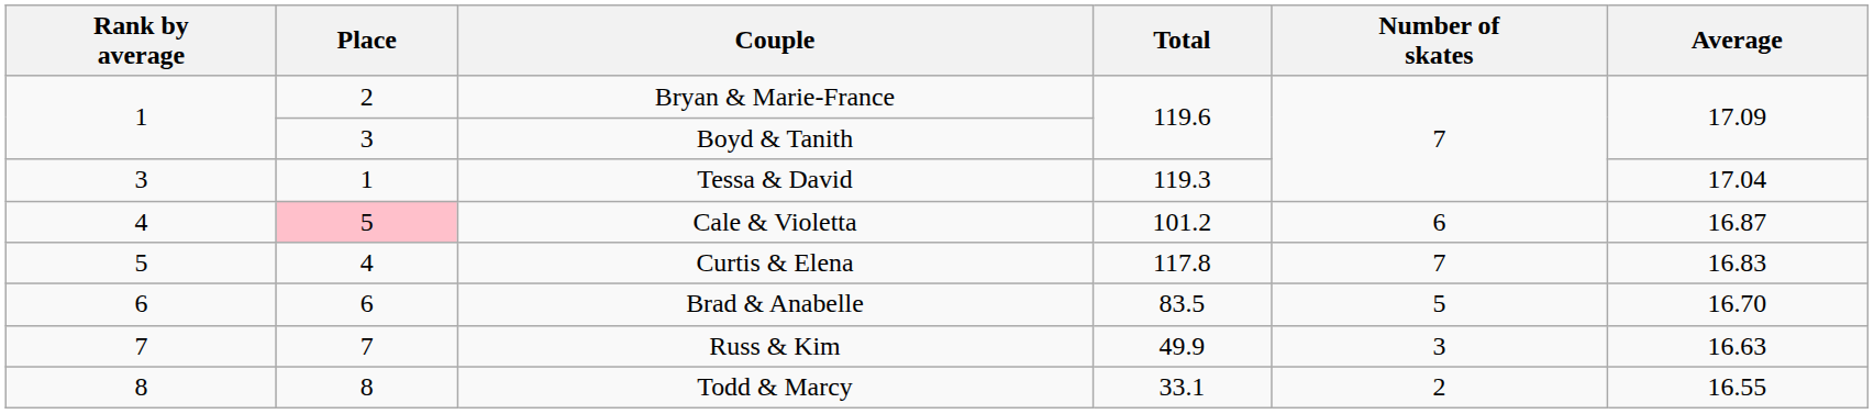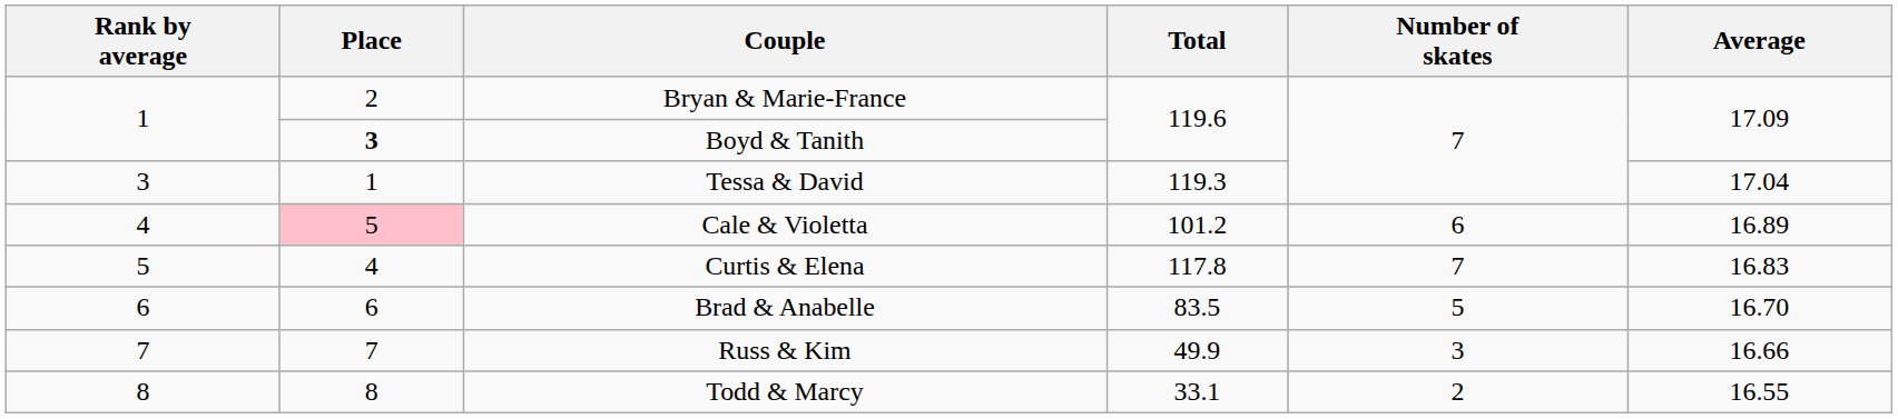Boyd & Tanith | Place: normal -> bold
Cale & Violetta | Average: 16.87 -> 16.89
Russ & Kim | Average: 16.63 -> 16.66
